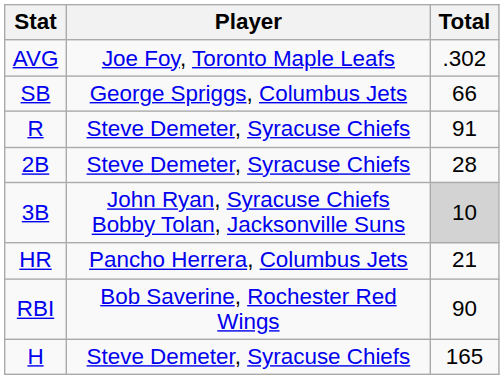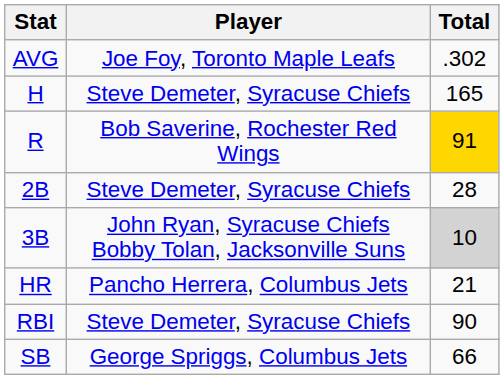rows swapped: H <-> SB
R | Player: Steve Demeter, Syracuse Chiefs -> Bob Saverine, Rochester Red Wings
R | Total: no background -> gold background
RBI | Player: Bob Saverine, Rochester Red Wings -> Steve Demeter, Syracuse Chiefs
